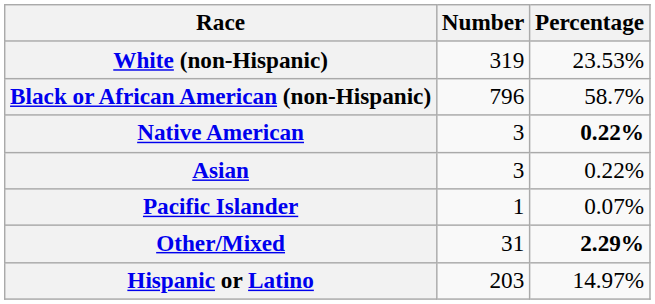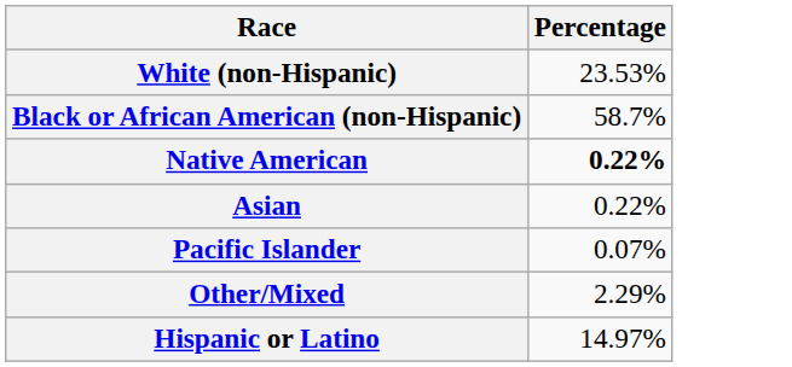- column: Number | 319 | 796 | 3 | 3 | 1 | 31 | 203
Other/Mixed | Percentage: bold -> normal
